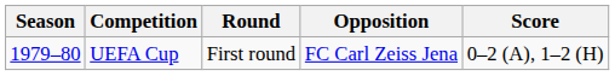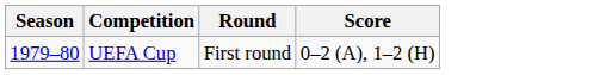- column: Opposition | FC Carl Zeiss Jena
